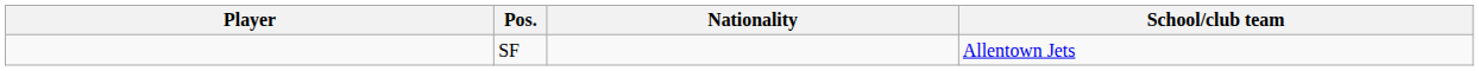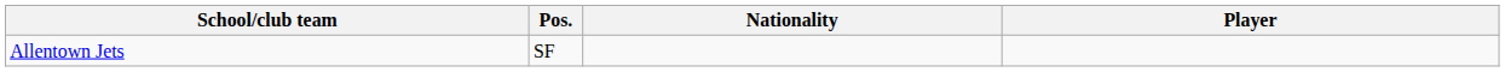columns swapped: Player <-> School/club team
